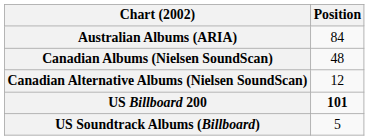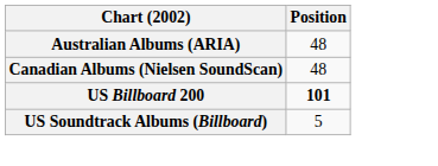Australian Albums (ARIA) | Position: 84 -> 48
- row: Canadian Alternative Albums (Nielsen SoundScan) | 12
